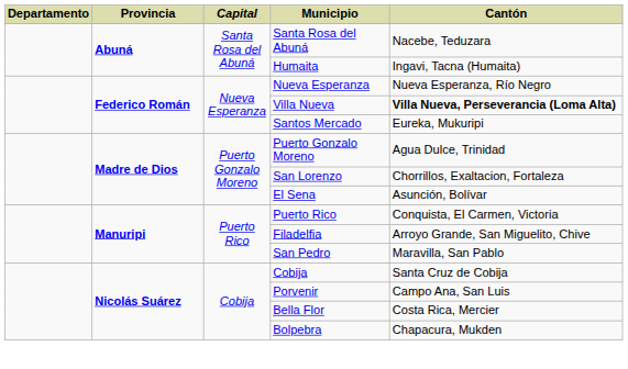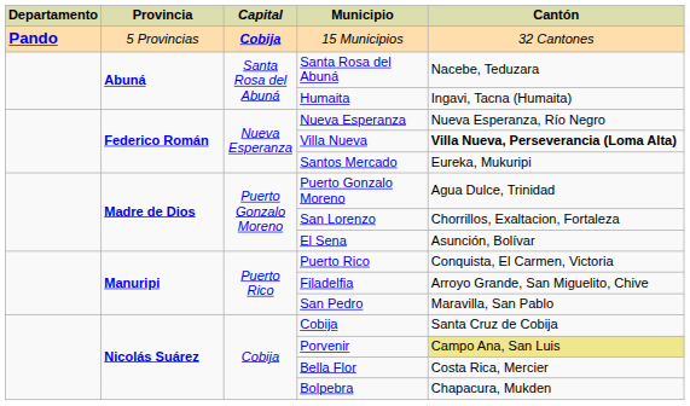+ row: Pando | 5 Provincias | Cobija | 15 Municipios | 32 Cantones
Porvenir | Cantón: no background -> khaki background
